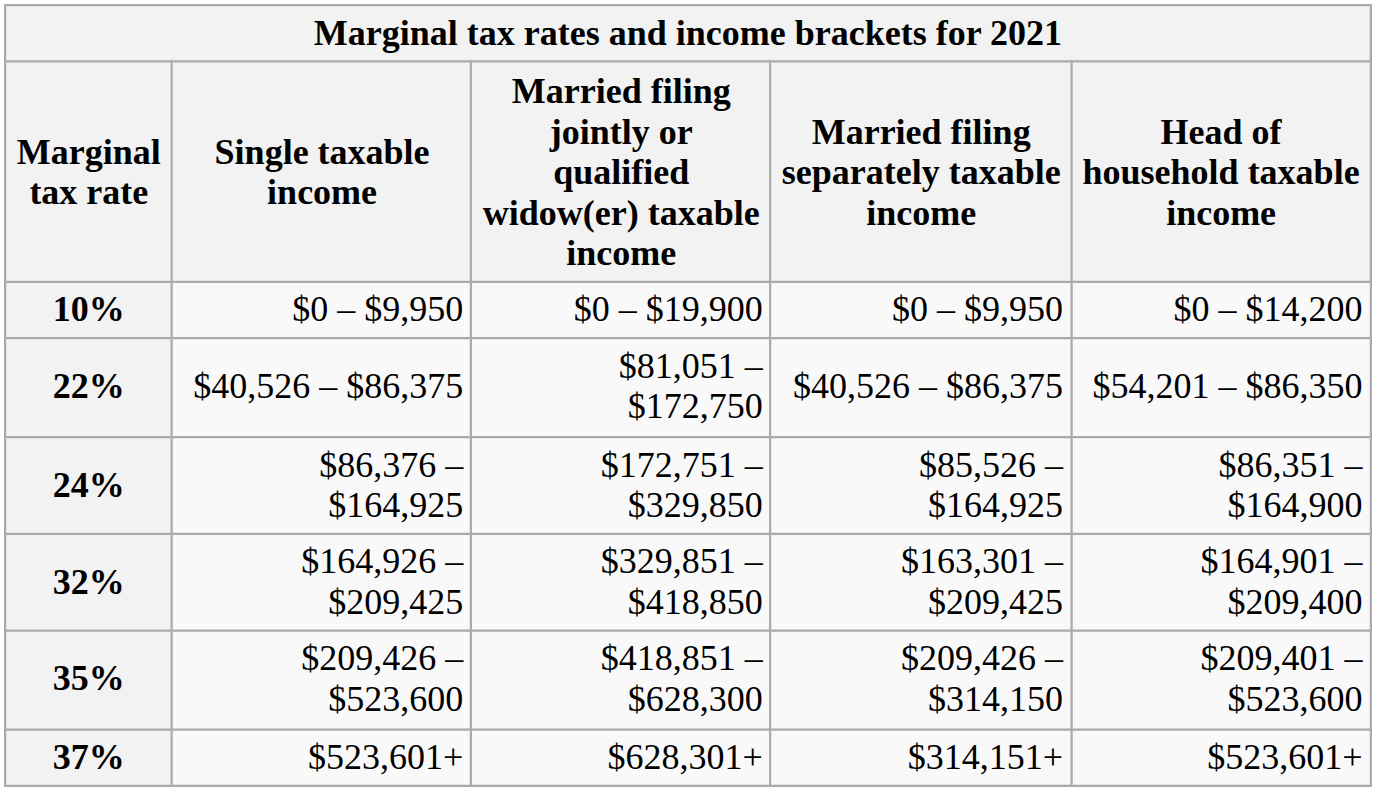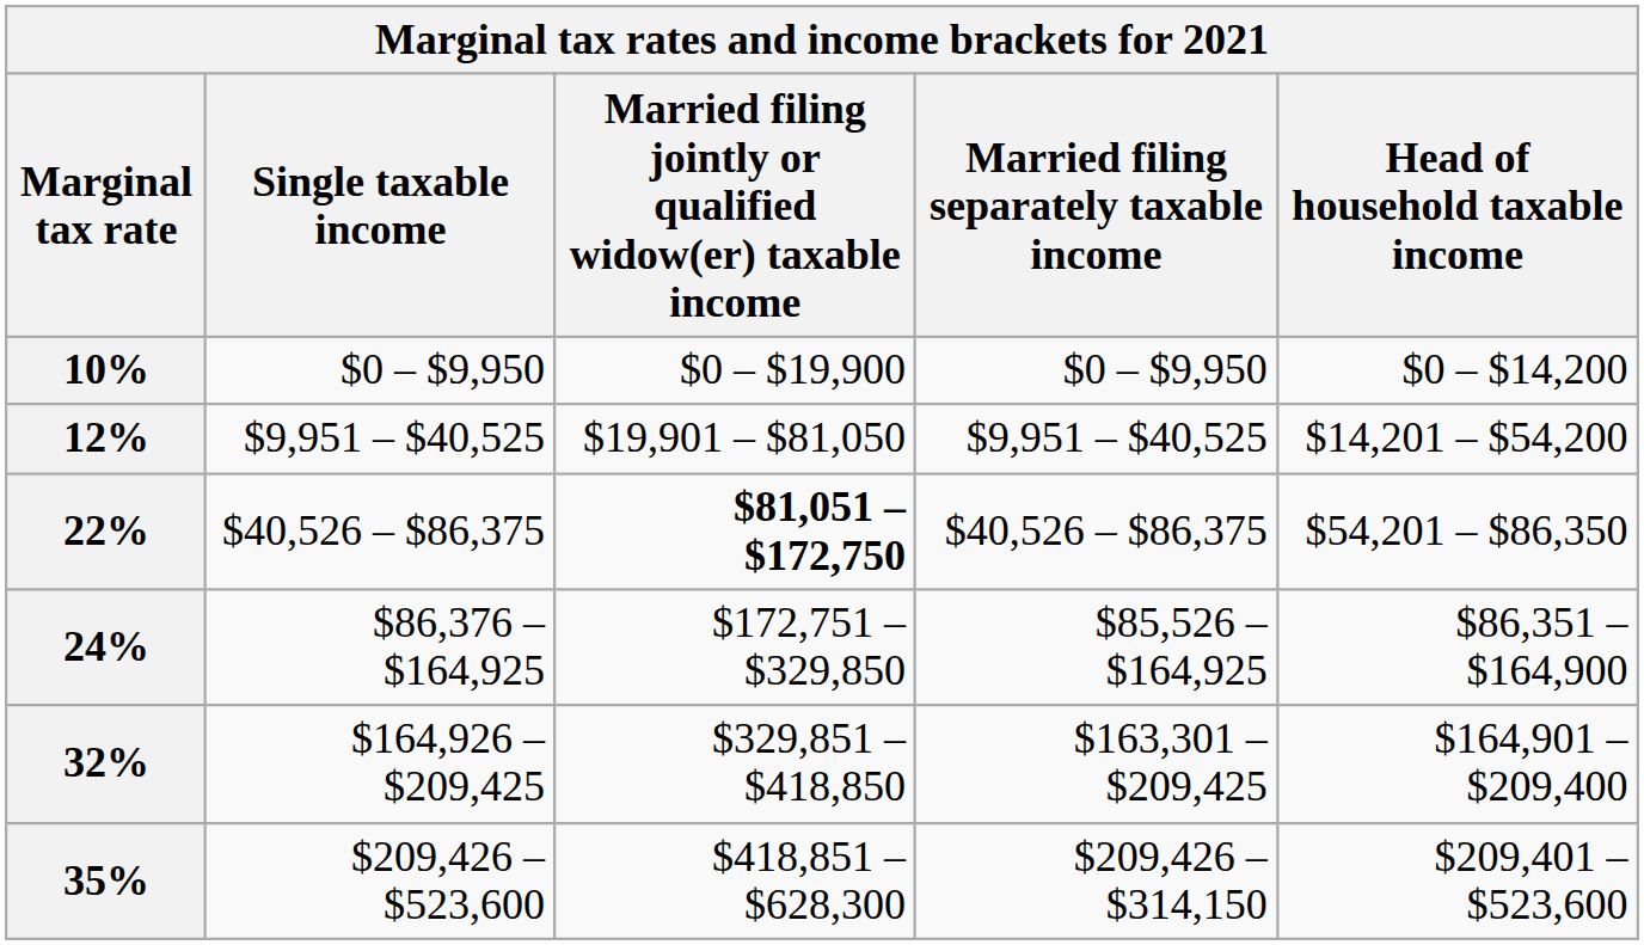+ row: 12% | $9,951 – $40,525 | $19,901 – $81,050 | $9,951 – $40,525 | $14,201 – $54,200
22% | Married filing jointly or qualified widow(er) taxable income: normal -> bold
- row: 37% | $523,601+ | $628,301+ | $314,151+ | $523,601+
